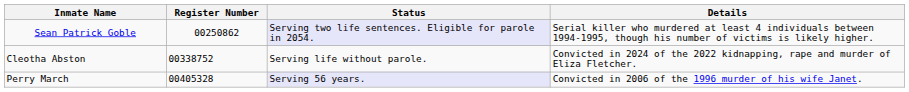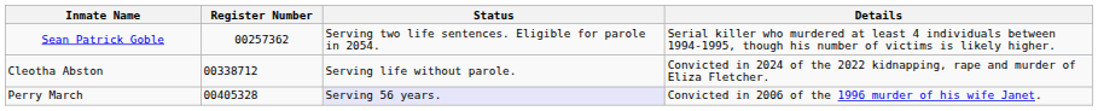Sean Patrick Goble | Register Number: 00250862 -> 00257362
Sean Patrick Goble | Status: lavender background -> no background
Cleotha Abston | Register Number: 00338752 -> 00338712
